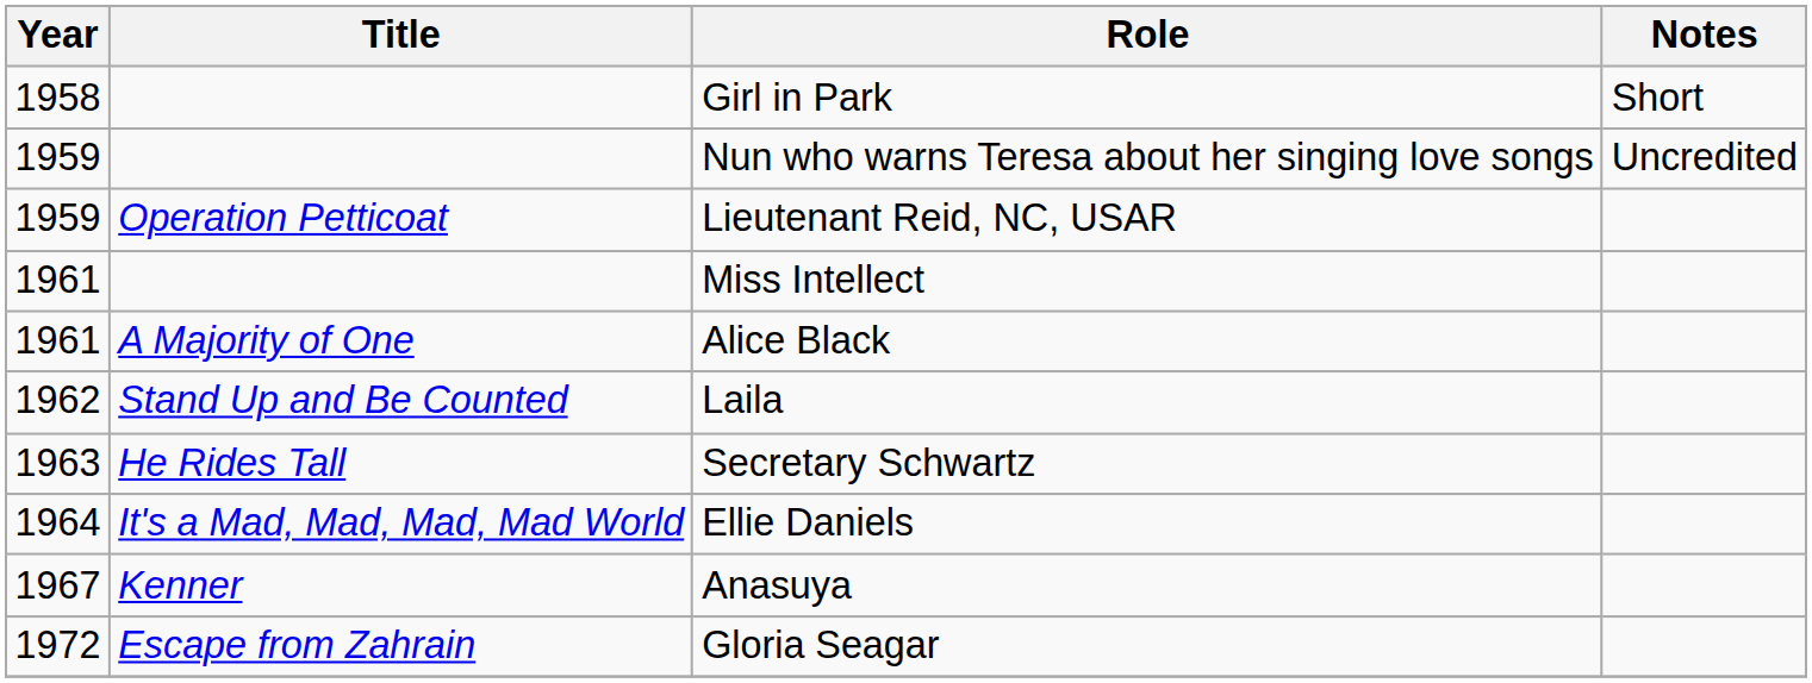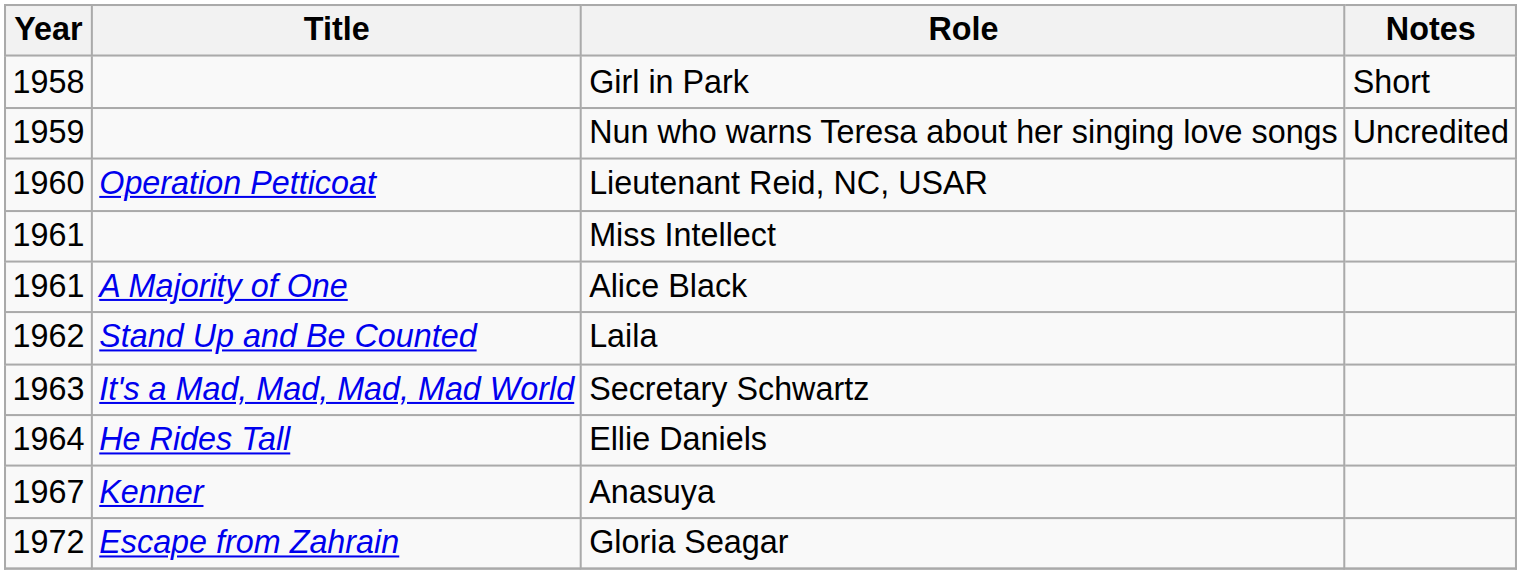Lieutenant Reid, NC, USAR | Year: 1959 -> 1960
Secretary Schwartz | Title: He Rides Tall -> It's a Mad, Mad, Mad, Mad World
Ellie Daniels | Title: It's a Mad, Mad, Mad, Mad World -> He Rides Tall
